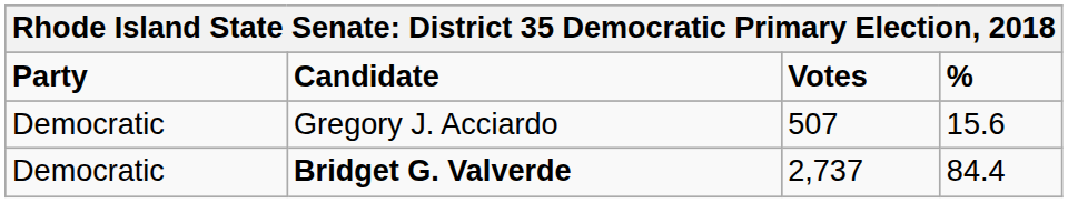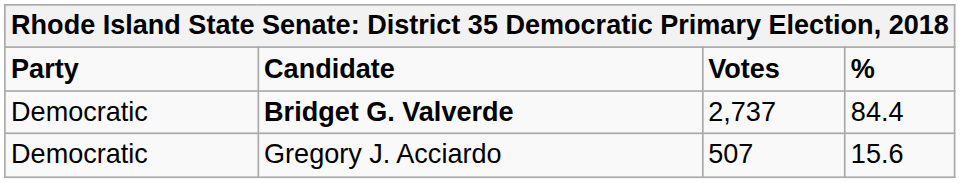rows swapped: Bridget G. Valverde <-> Gregory J. Acciardo
